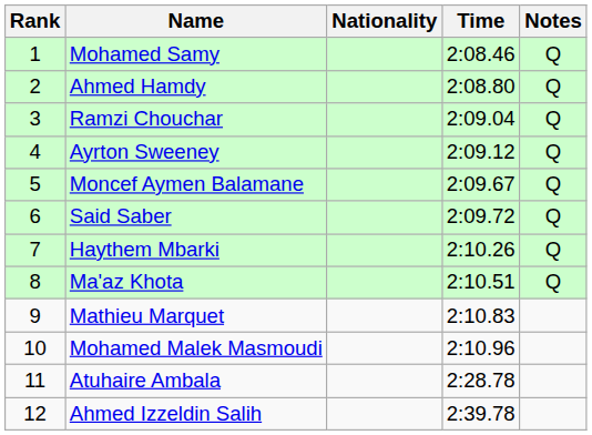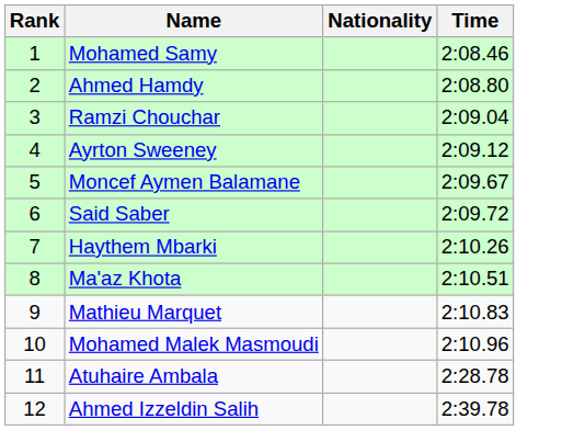- column: Notes | Q | Q | Q | Q | Q | Q | Q | Q
